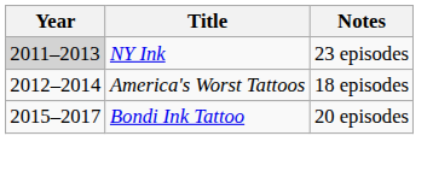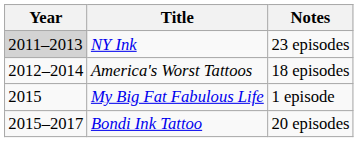+ row: 2015 | My Big Fat Fabulous Life | 1 episode
